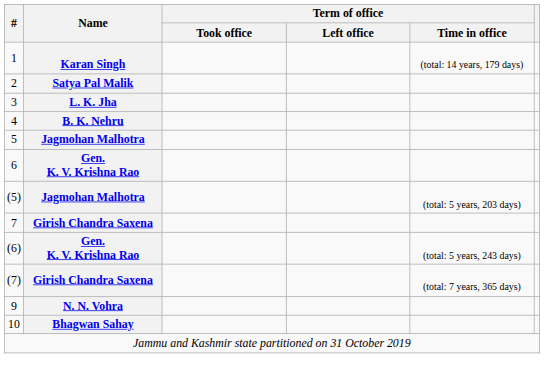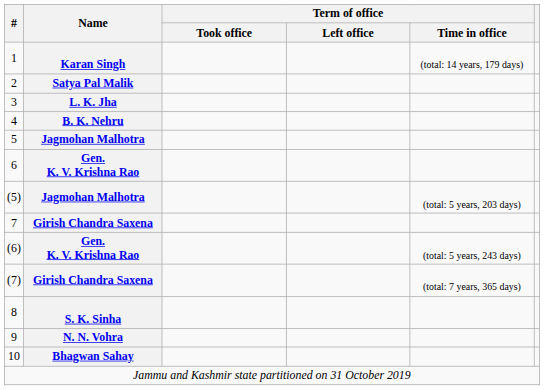+ row: 8 | S. K. Sinha
